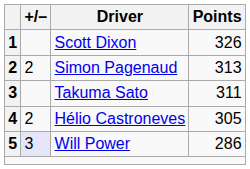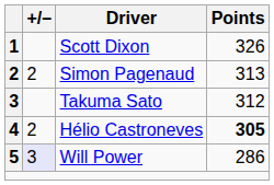Takuma Sato | Points: 311 -> 312
Hélio Castroneves | Points: normal -> bold
